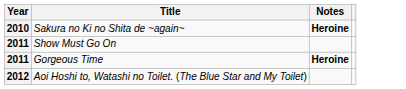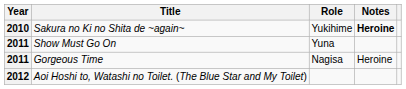+ column: Role | Yukihime | Yuna | Nagisa
Gorgeous Time | Notes: bold -> normal
